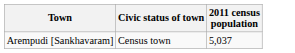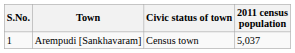+ column: S.No. | 1
